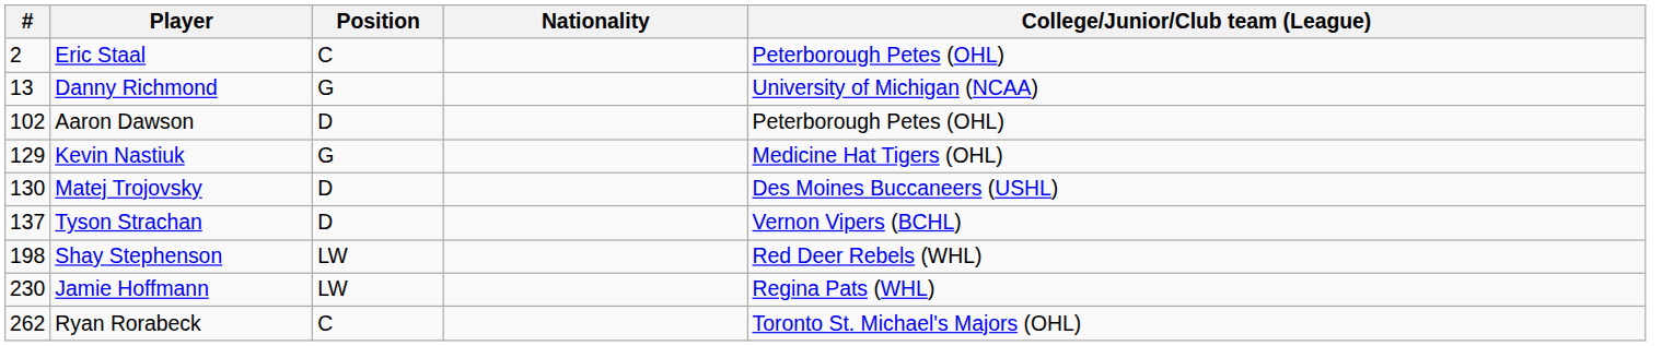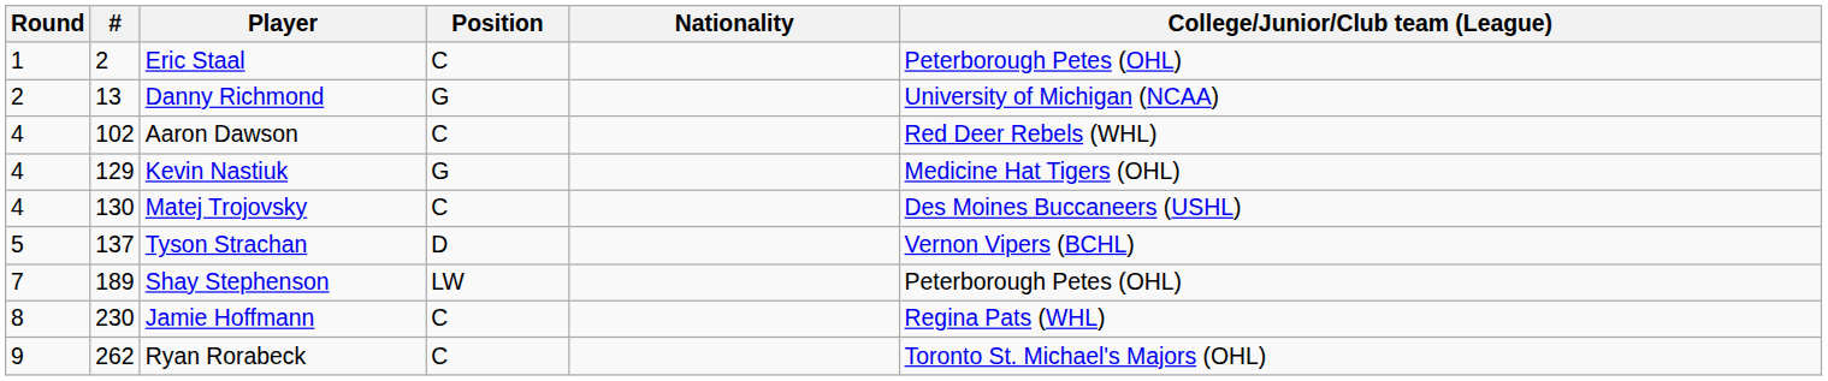+ column: Round | 1 | 2 | 4 | 4 | 4 | 5 | 7 | 8 | 9
Aaron Dawson | Position: D -> C
Aaron Dawson | College/Junior/Club team (League): Peterborough Petes (OHL) -> Red Deer Rebels (WHL)
Matej Trojovsky | Position: D -> C
Shay Stephenson | #: 198 -> 189
Shay Stephenson | College/Junior/Club team (League): Red Deer Rebels (WHL) -> Peterborough Petes (OHL)
Jamie Hoffmann | Position: LW -> C
